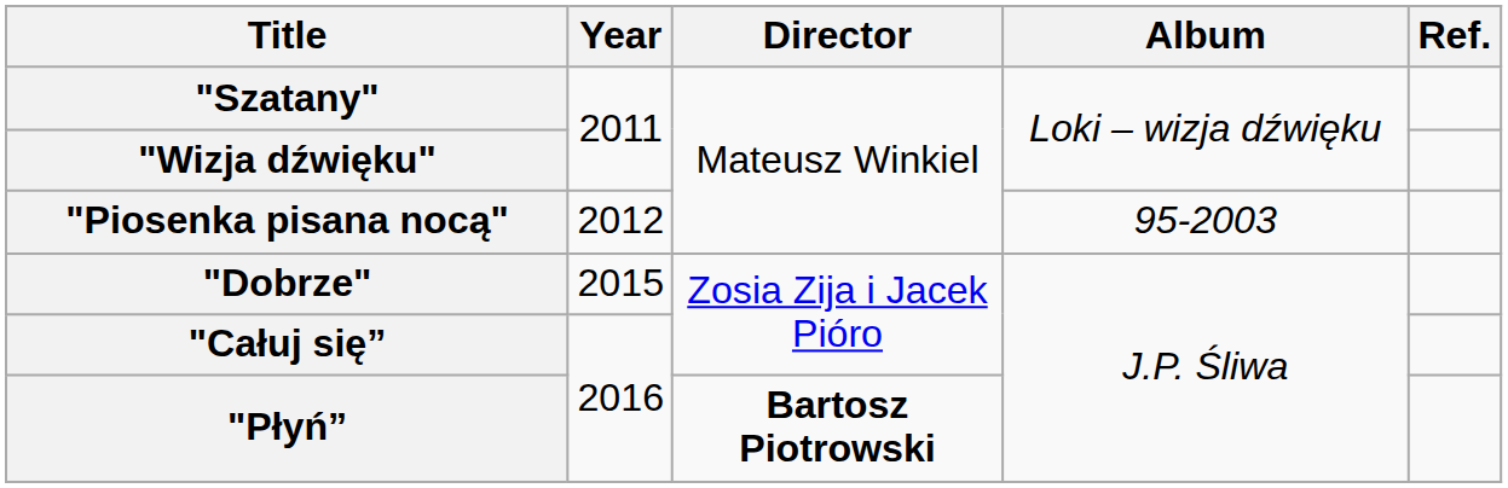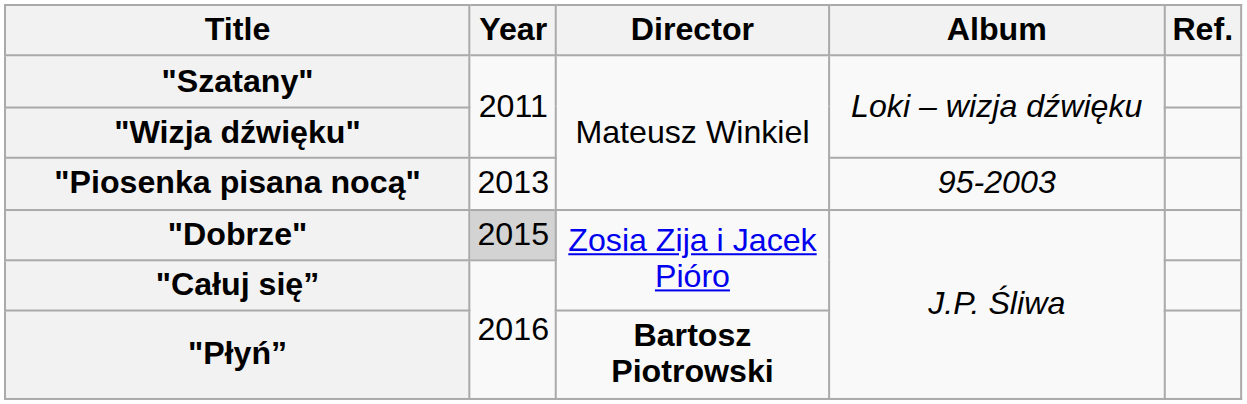"Piosenka pisana nocą" | Year: 2012 -> 2013
"Dobrze" | Year: no background -> lightgrey background
